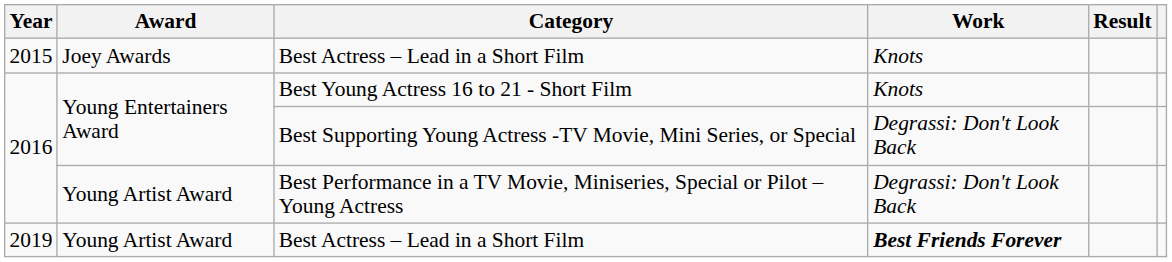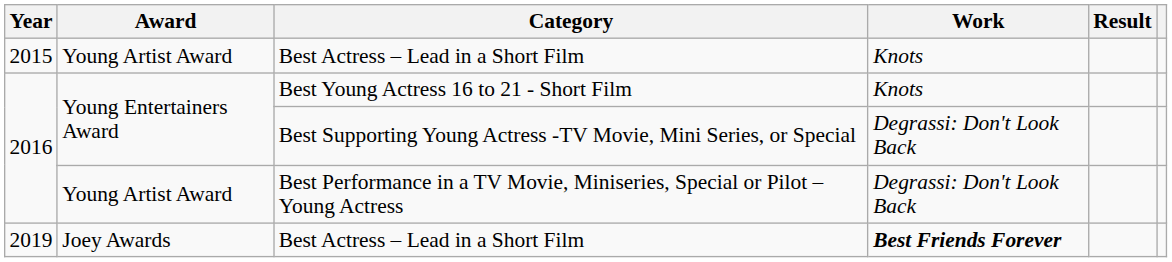2015 / Best Actress – Lead in a Short Film | Award: Joey Awards -> Young Artist Award
2019 / Best Actress – Lead in a Short Film | Award: Young Artist Award -> Joey Awards
